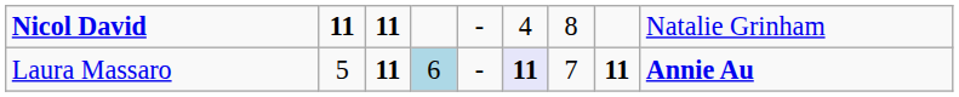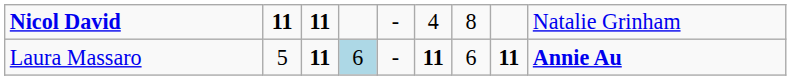Laura Massaro | column 6: lavender background -> no background
Laura Massaro | column 7: 7 -> 6
